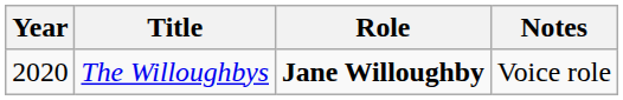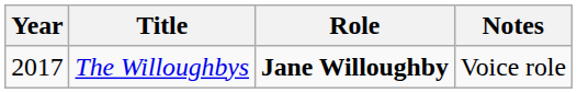The Willoughbys | Year: 2020 -> 2017
